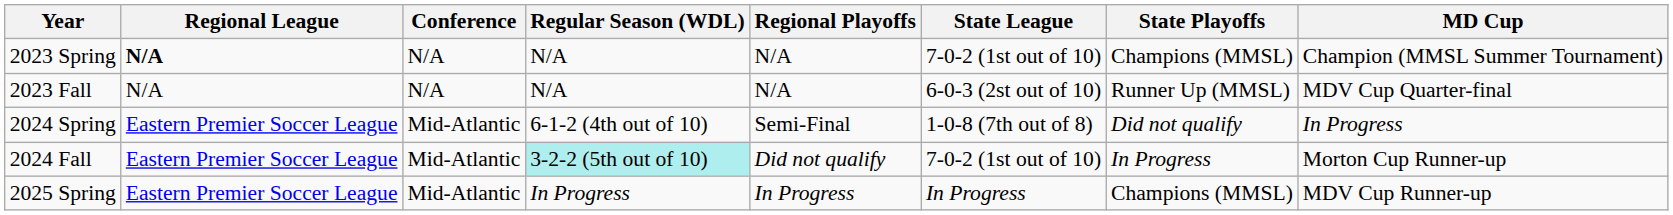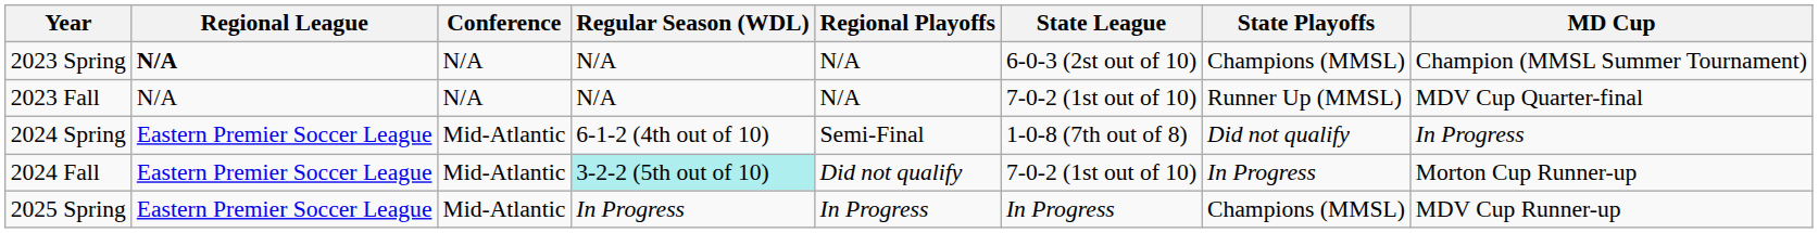2023 Spring | State League: 7-0-2 (1st out of 10) -> 6-0-3 (2st out of 10)
2023 Fall | State League: 6-0-3 (2st out of 10) -> 7-0-2 (1st out of 10)
